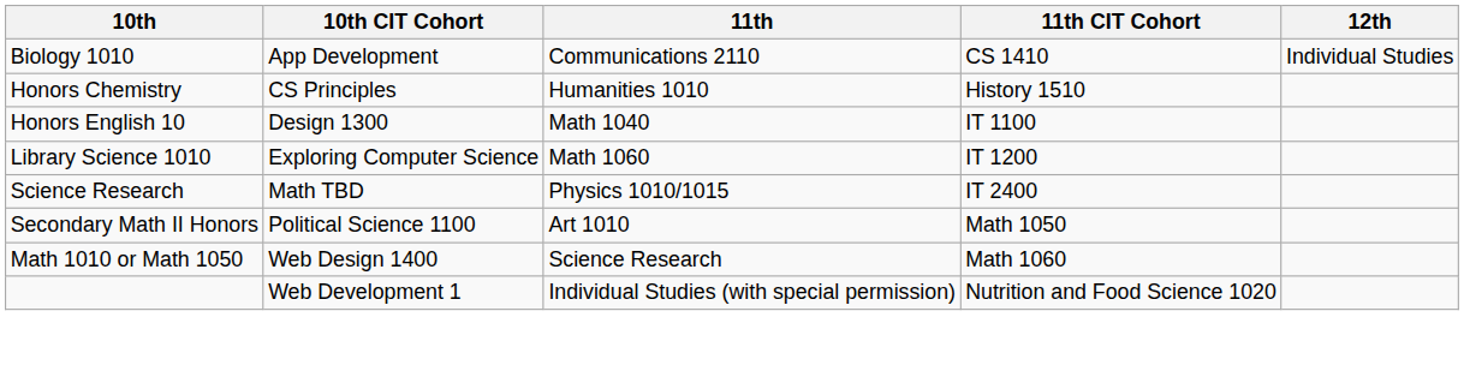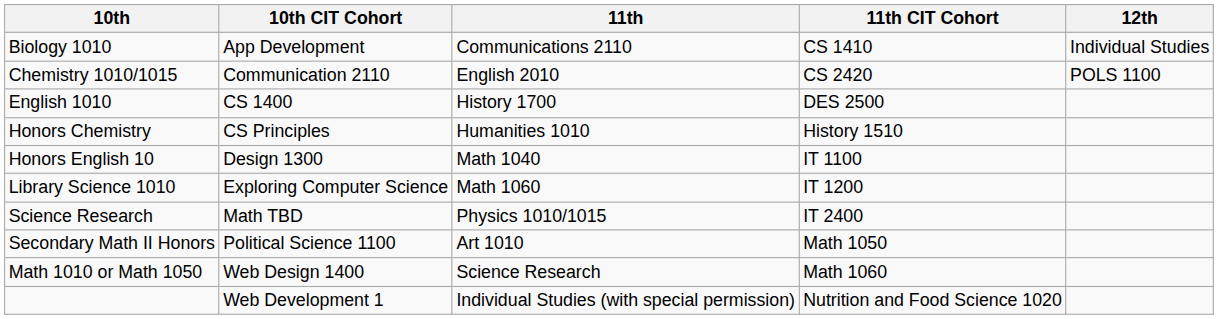+ row: Chemistry 1010/1015 | Communication 2110 | English 2010 | CS 2420 | POLS 1100
+ row: English 1010 | CS 1400 | History 1700 | DES 2500
